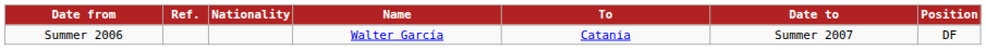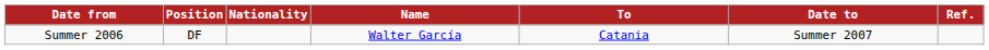columns swapped: Position <-> Ref.
